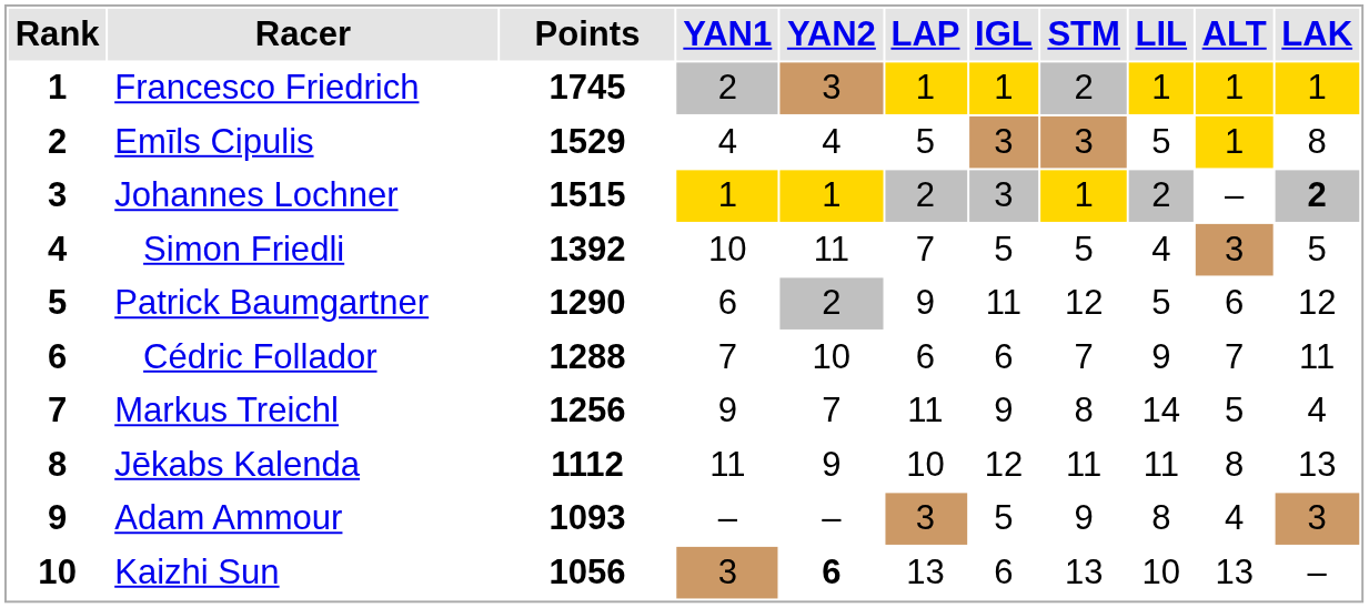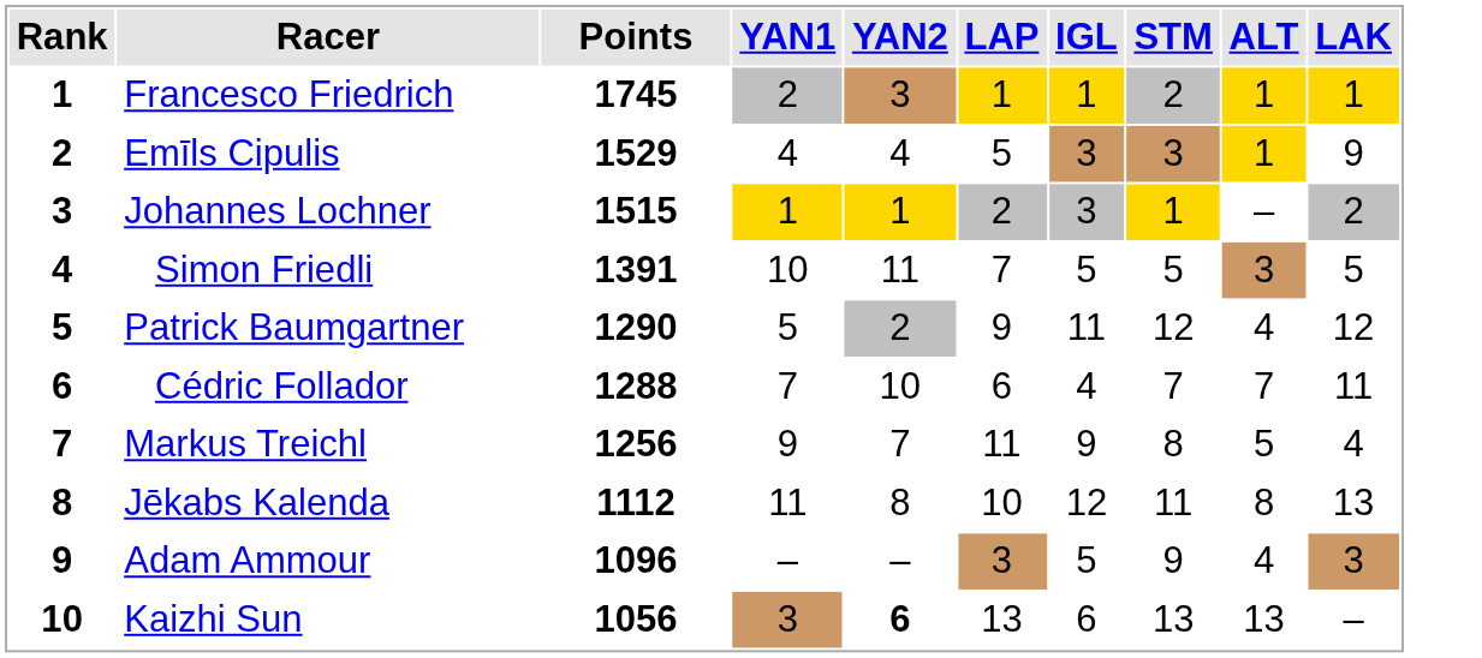- column: LIL | 1 | 5 | 2 | 4 | 5 | 9 | 14 | 11 | 8 | 10
Emīls Cipulis | LAK: 8 -> 9
Johannes Lochner | LAK: bold -> normal
Simon Friedli | Points: 1392 -> 1391
Patrick Baumgartner | YAN1: 6 -> 5
Patrick Baumgartner | ALT: 6 -> 4
Cédric Follador | IGL: 6 -> 4
Jēkabs Kalenda | YAN2: 9 -> 8
Adam Ammour | Points: 1093 -> 1096
